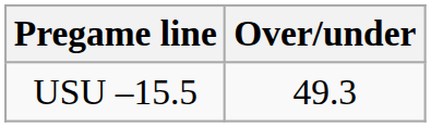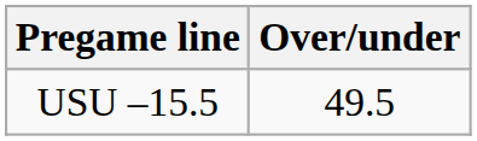USU –15.5 | Over/under: 49.3 -> 49.5
